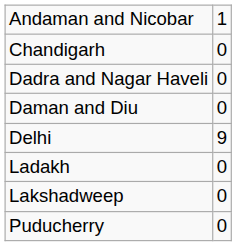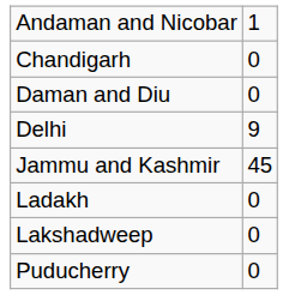- row: Dadra and Nagar Haveli | 0
+ row: Jammu and Kashmir | 45
